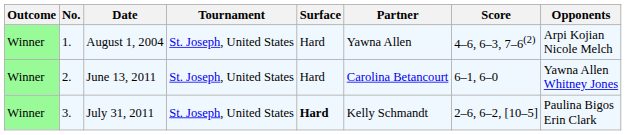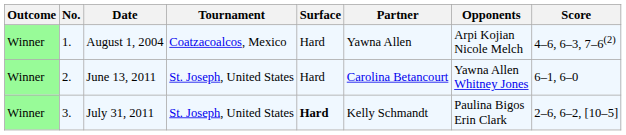columns swapped: Opponents <-> Score
August 1, 2004 | Tournament: St. Joseph, United States -> Coatzacoalcos, Mexico
